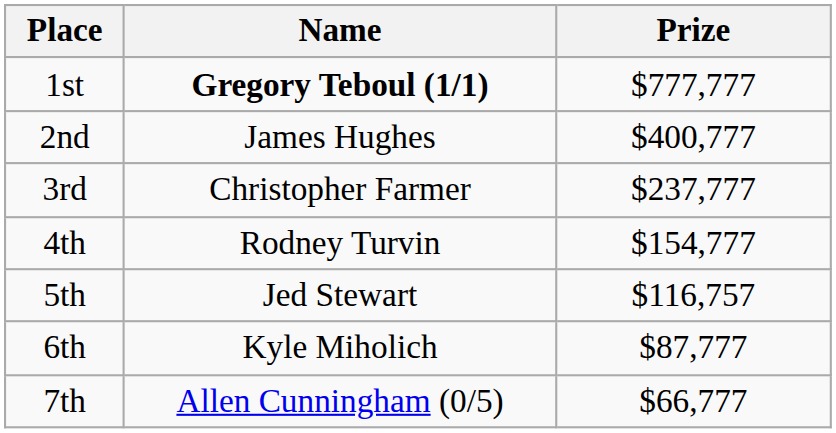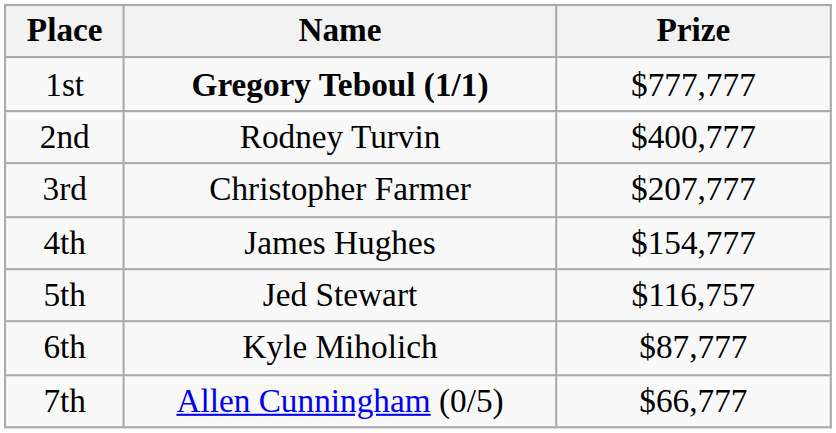2nd | Name: James Hughes -> Rodney Turvin
3rd | Prize: $237,777 -> $207,777
4th | Name: Rodney Turvin -> James Hughes
